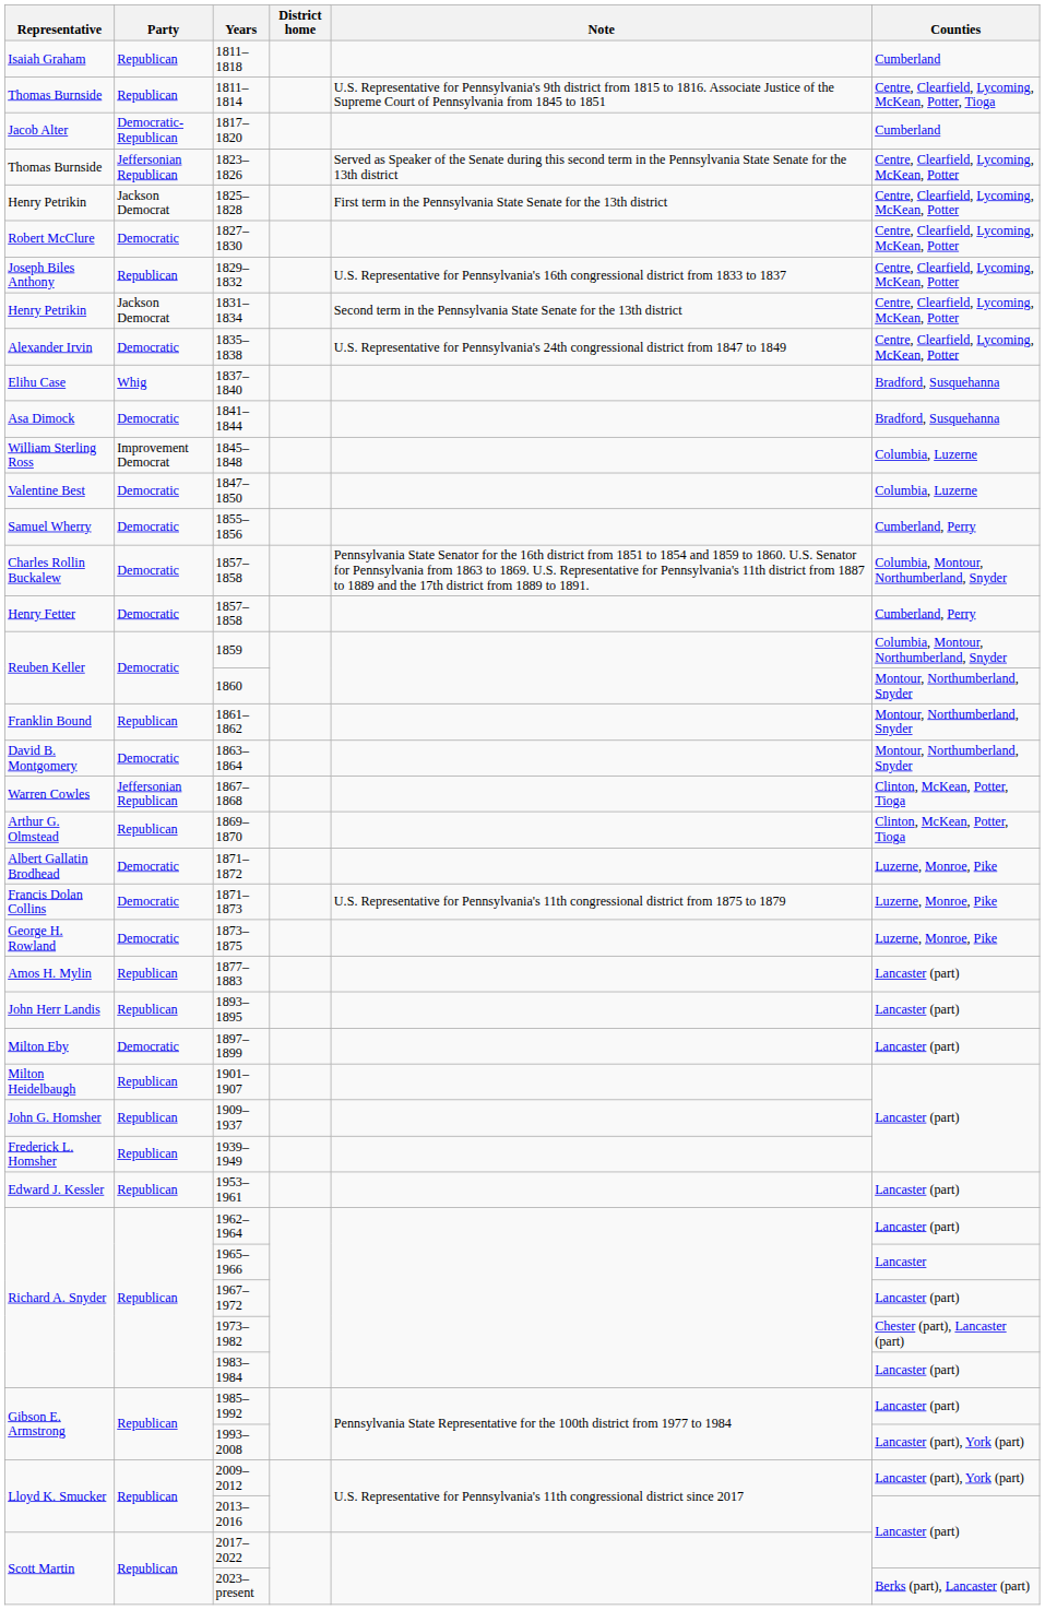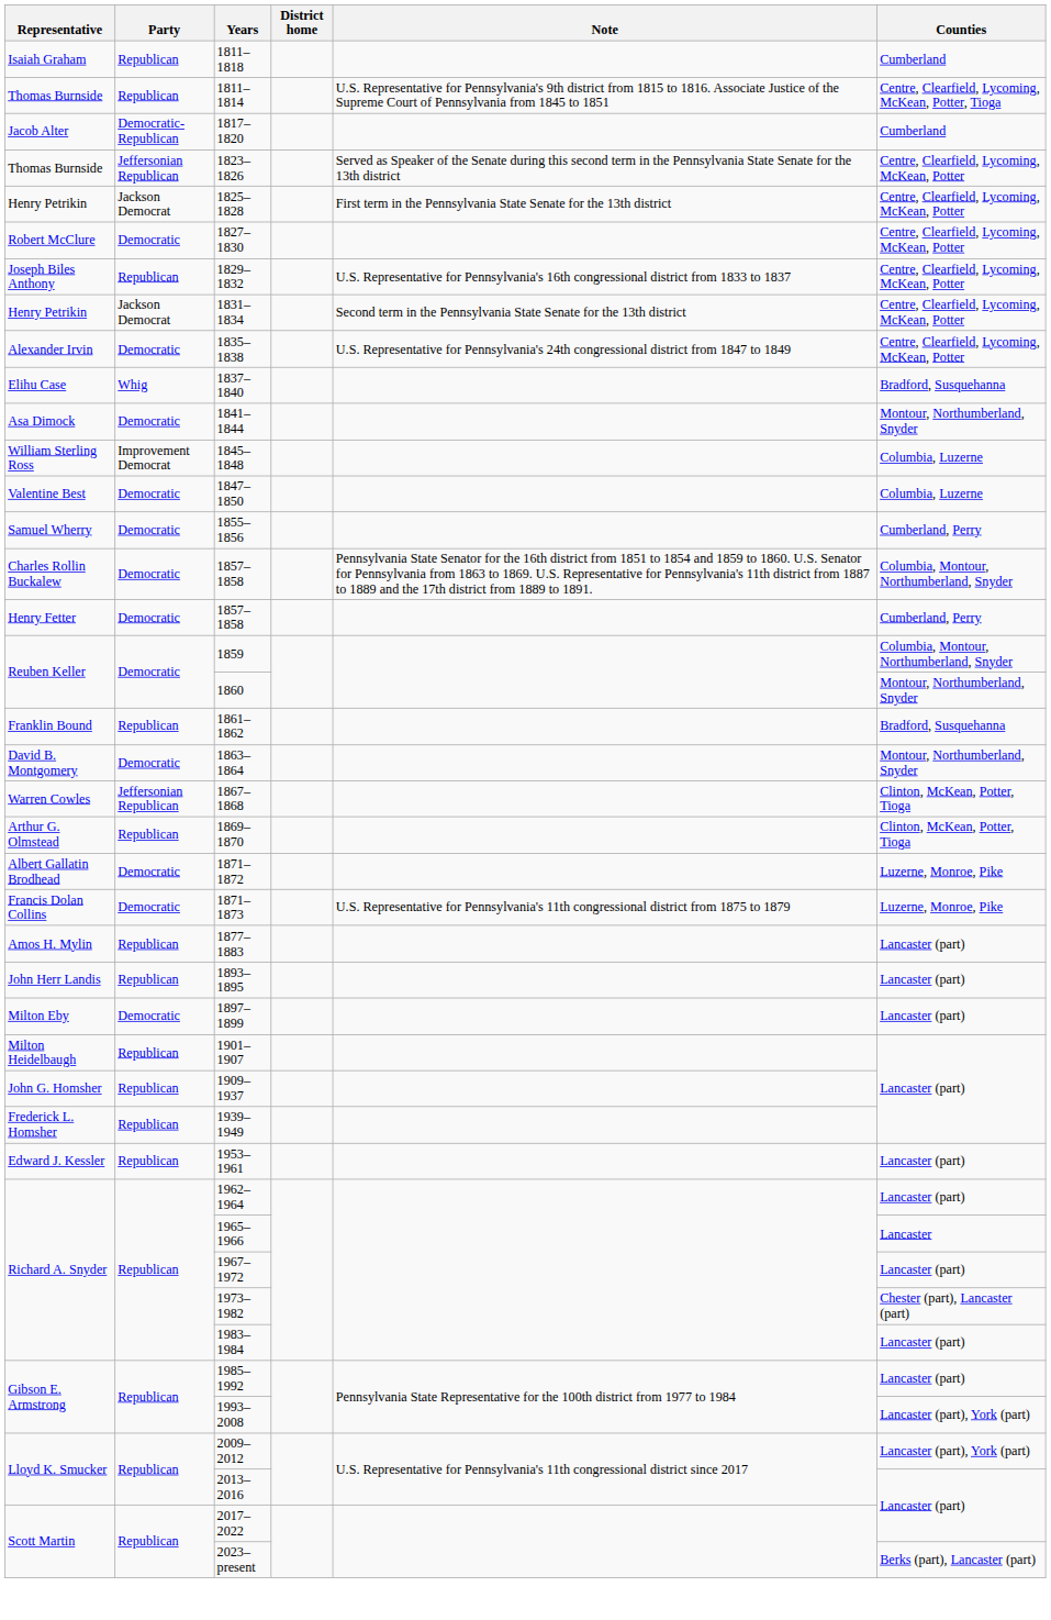1841–1844 | Counties: Bradford, Susquehanna -> Montour, Northumberland, Snyder
1861–1862 | Counties: Montour, Northumberland, Snyder -> Bradford, Susquehanna
- row: George H. Rowland | Democratic | 1873–1875 | Luzerne, Monroe, Pike
